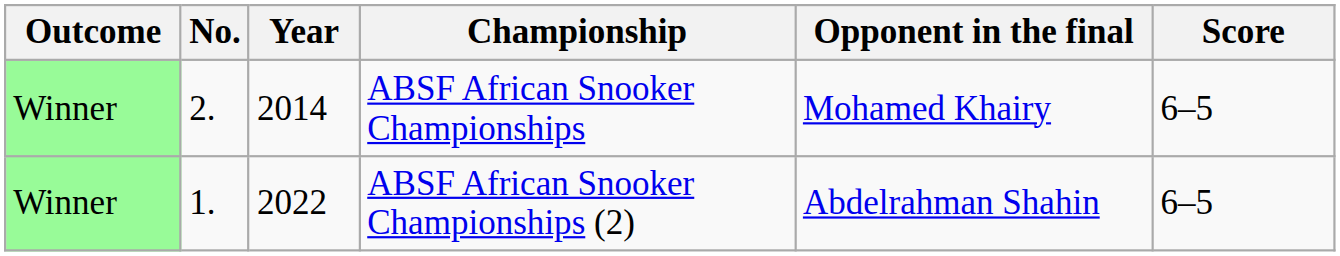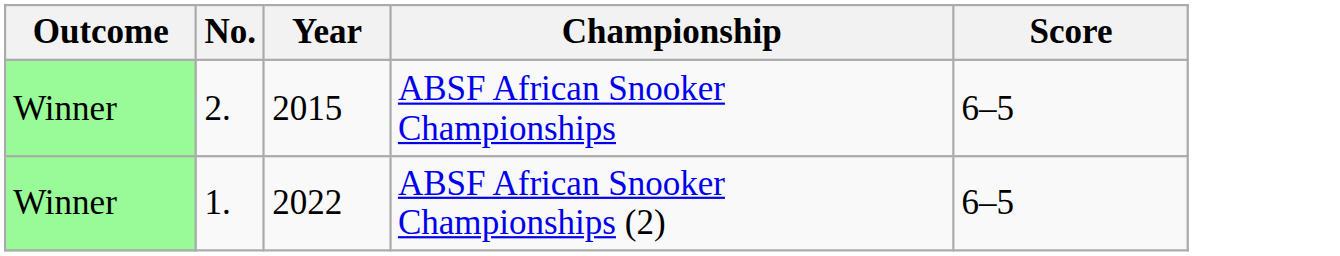- column: Opponent in the final | Mohamed Khairy | Abdelrahman Shahin
ABSF African Snooker Championships | Year: 2014 -> 2015
